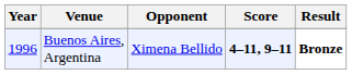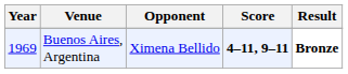Buenos Aires, Argentina | Year: 1996 -> 1969
